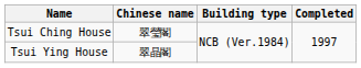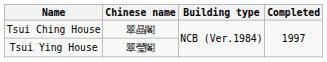Tsui Ching House | Chinese name: 翠瑩閣 -> 翠晶閣
Tsui Ying House | Chinese name: 翠晶閣 -> 翠瑩閣
